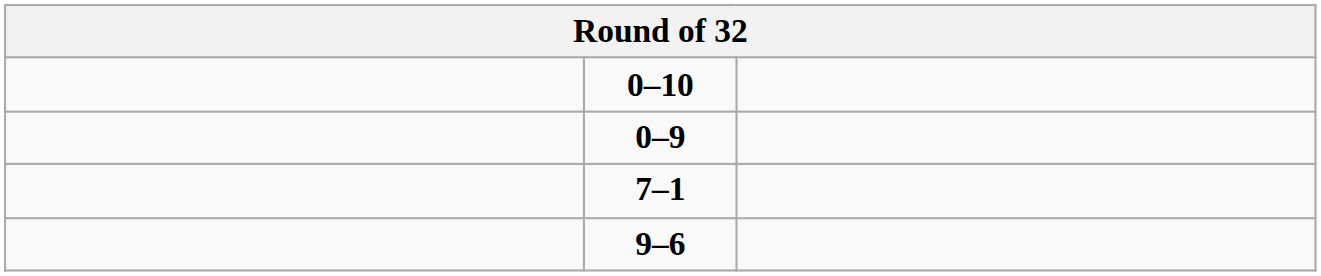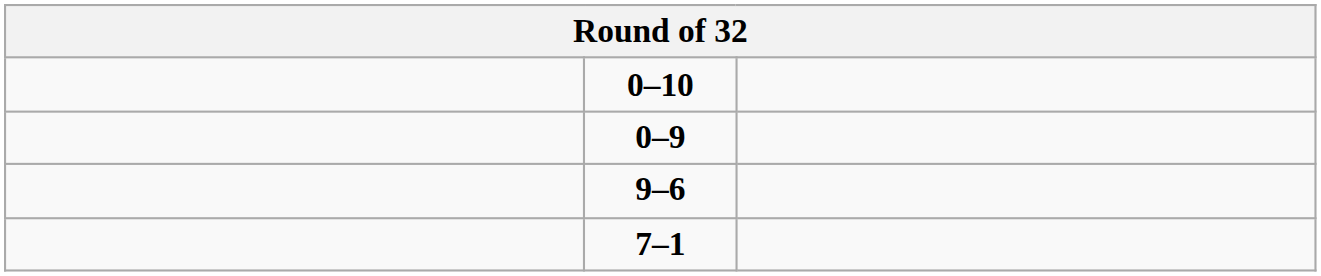rows swapped: 7–1 <-> 9–6
